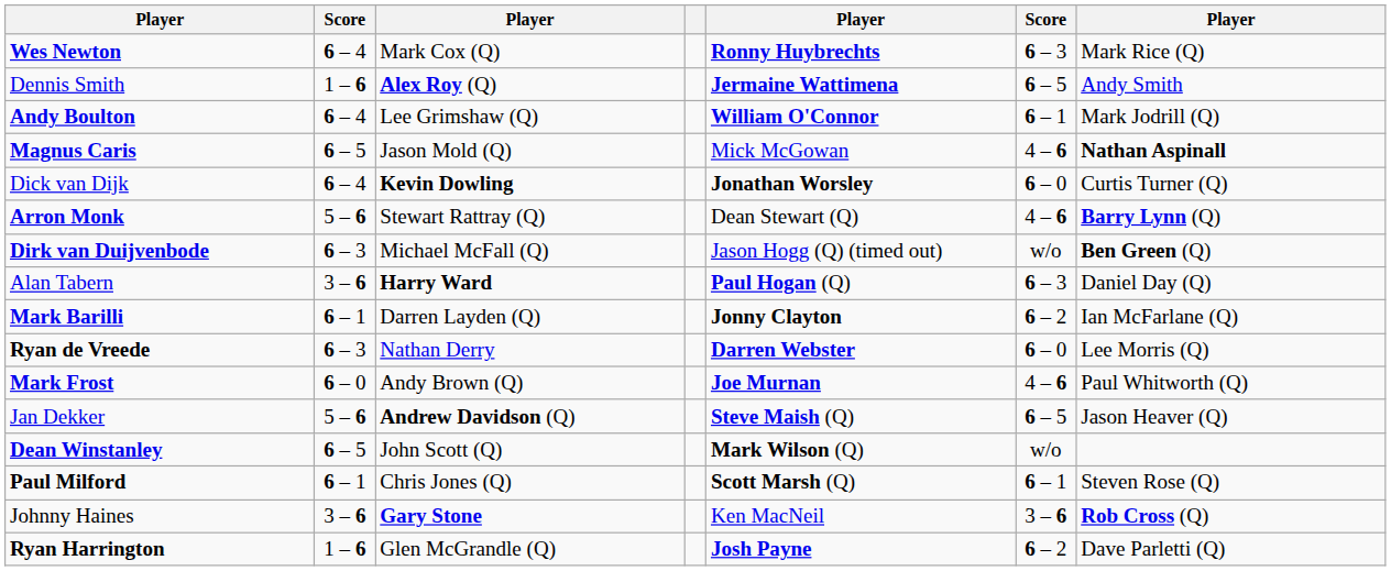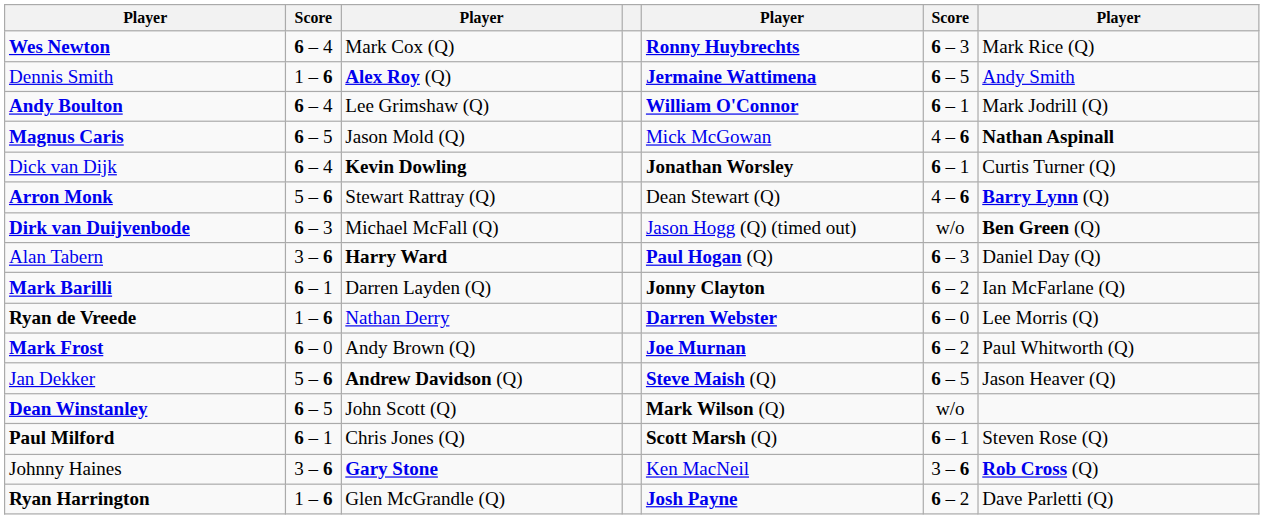Dick van Dijk | column 6: 6 – 0 -> 6 – 1
Ryan de Vreede | column 2: 6 – 3 -> 1 – 6
Mark Frost | column 6: 4 – 6 -> 6 – 2
